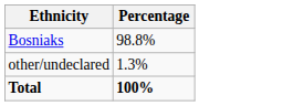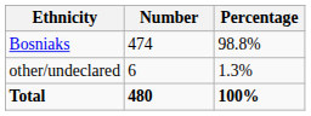+ column: Number | 474 | 6 | 480
